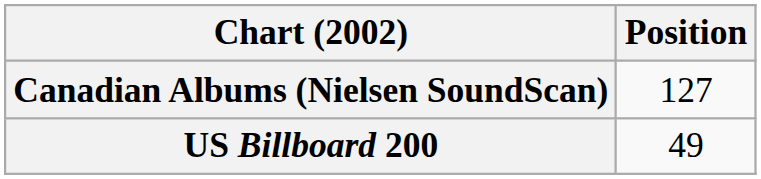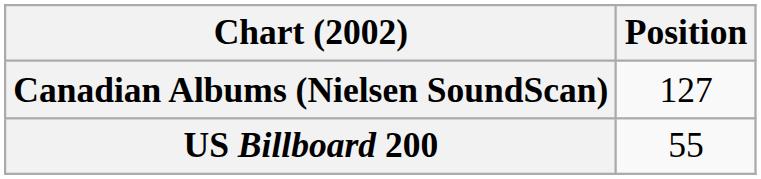US Billboard 200 | Position: 49 -> 55
